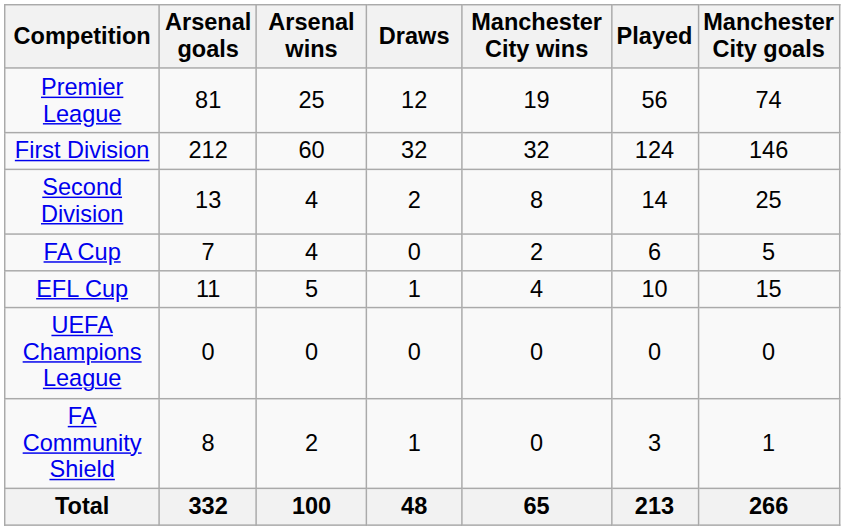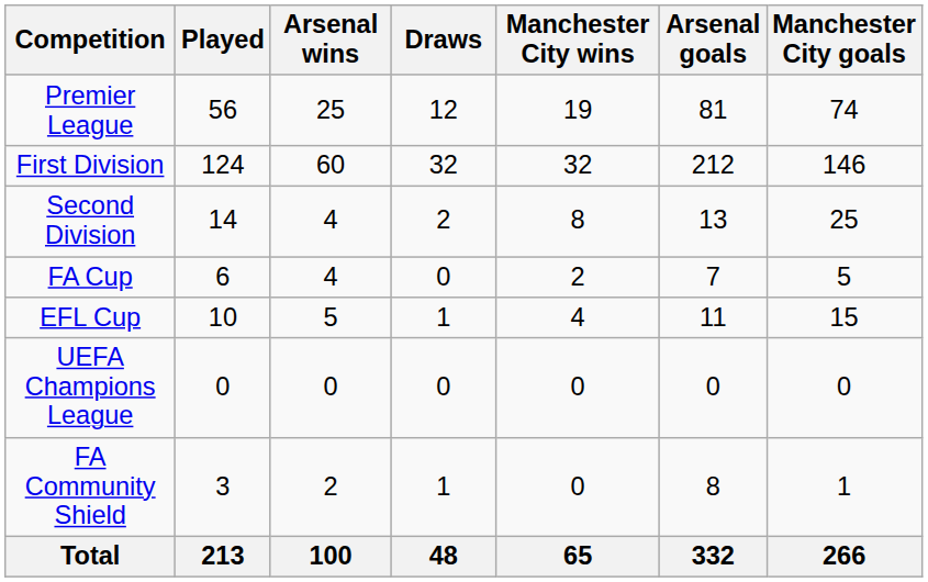columns swapped: Played <-> Arsenal goals
